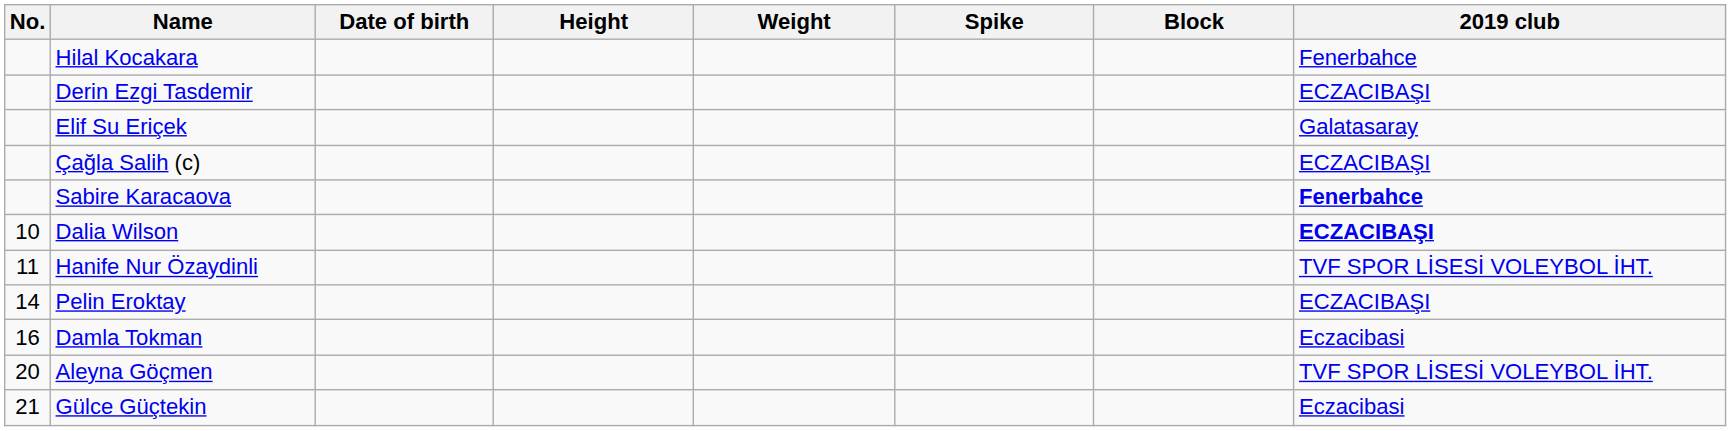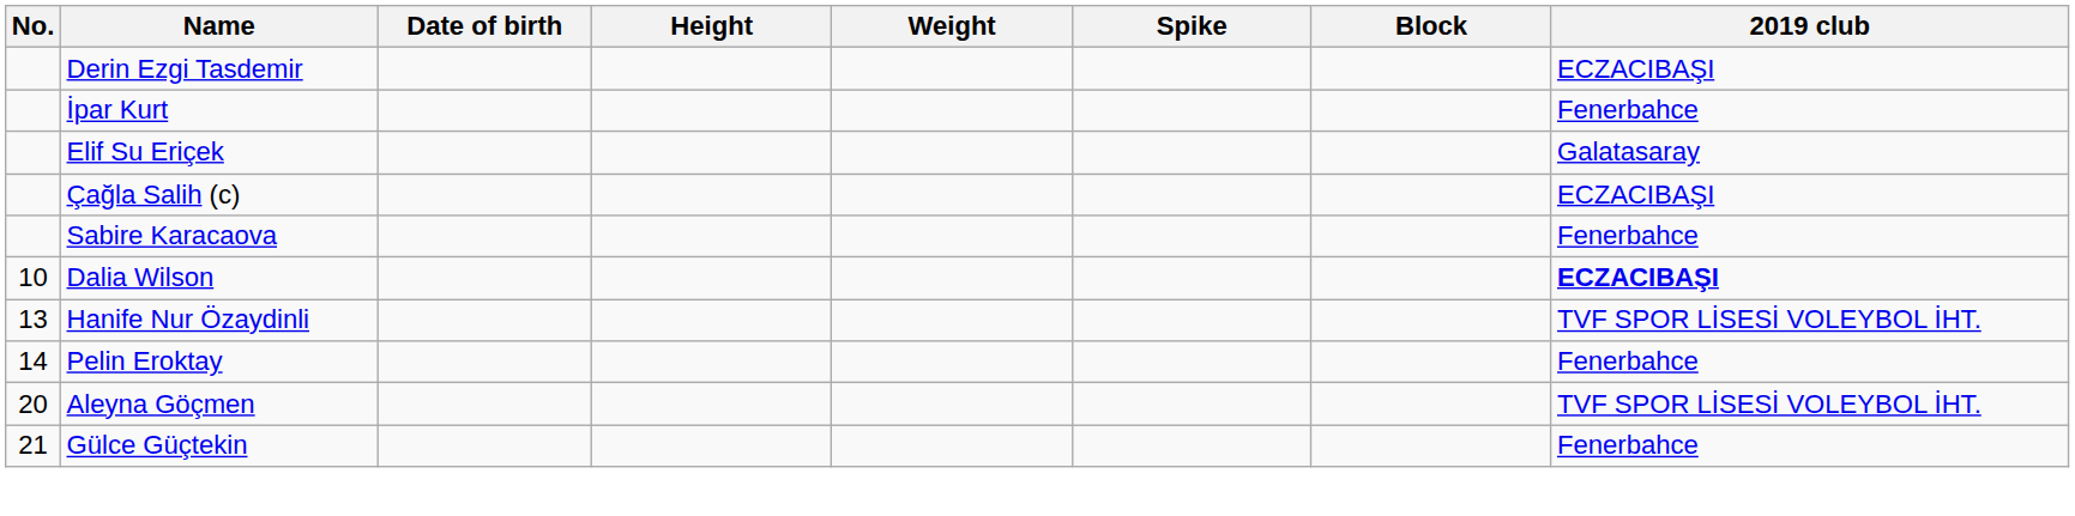- row: Hilal Kocakara | Fenerbahce
+ row: İpar Kurt | Fenerbahce
Sabire Karacaova | 2019 club: bold -> normal
Hanife Nur Özaydinli | No.: 11 -> 13
Pelin Eroktay | 2019 club: ECZACIBAŞI -> Fenerbahce
- row: 16 | Damla Tokman | Eczacibasi
Gülce Güçtekin | 2019 club: Eczacibasi -> Fenerbahce
